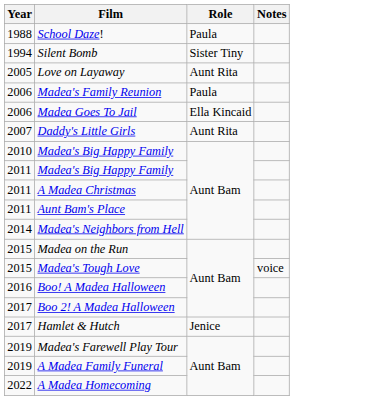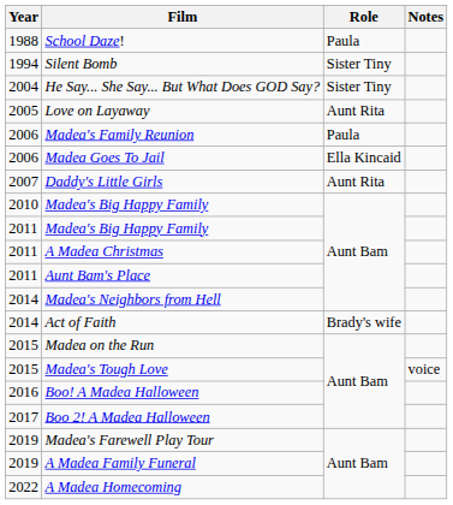+ row: 2004 | He Say... She Say... But What Does GOD Say? | Sister Tiny
+ row: 2014 | Act of Faith | Brady's wife
- row: 2017 | Hamlet & Hutch | Jenice
